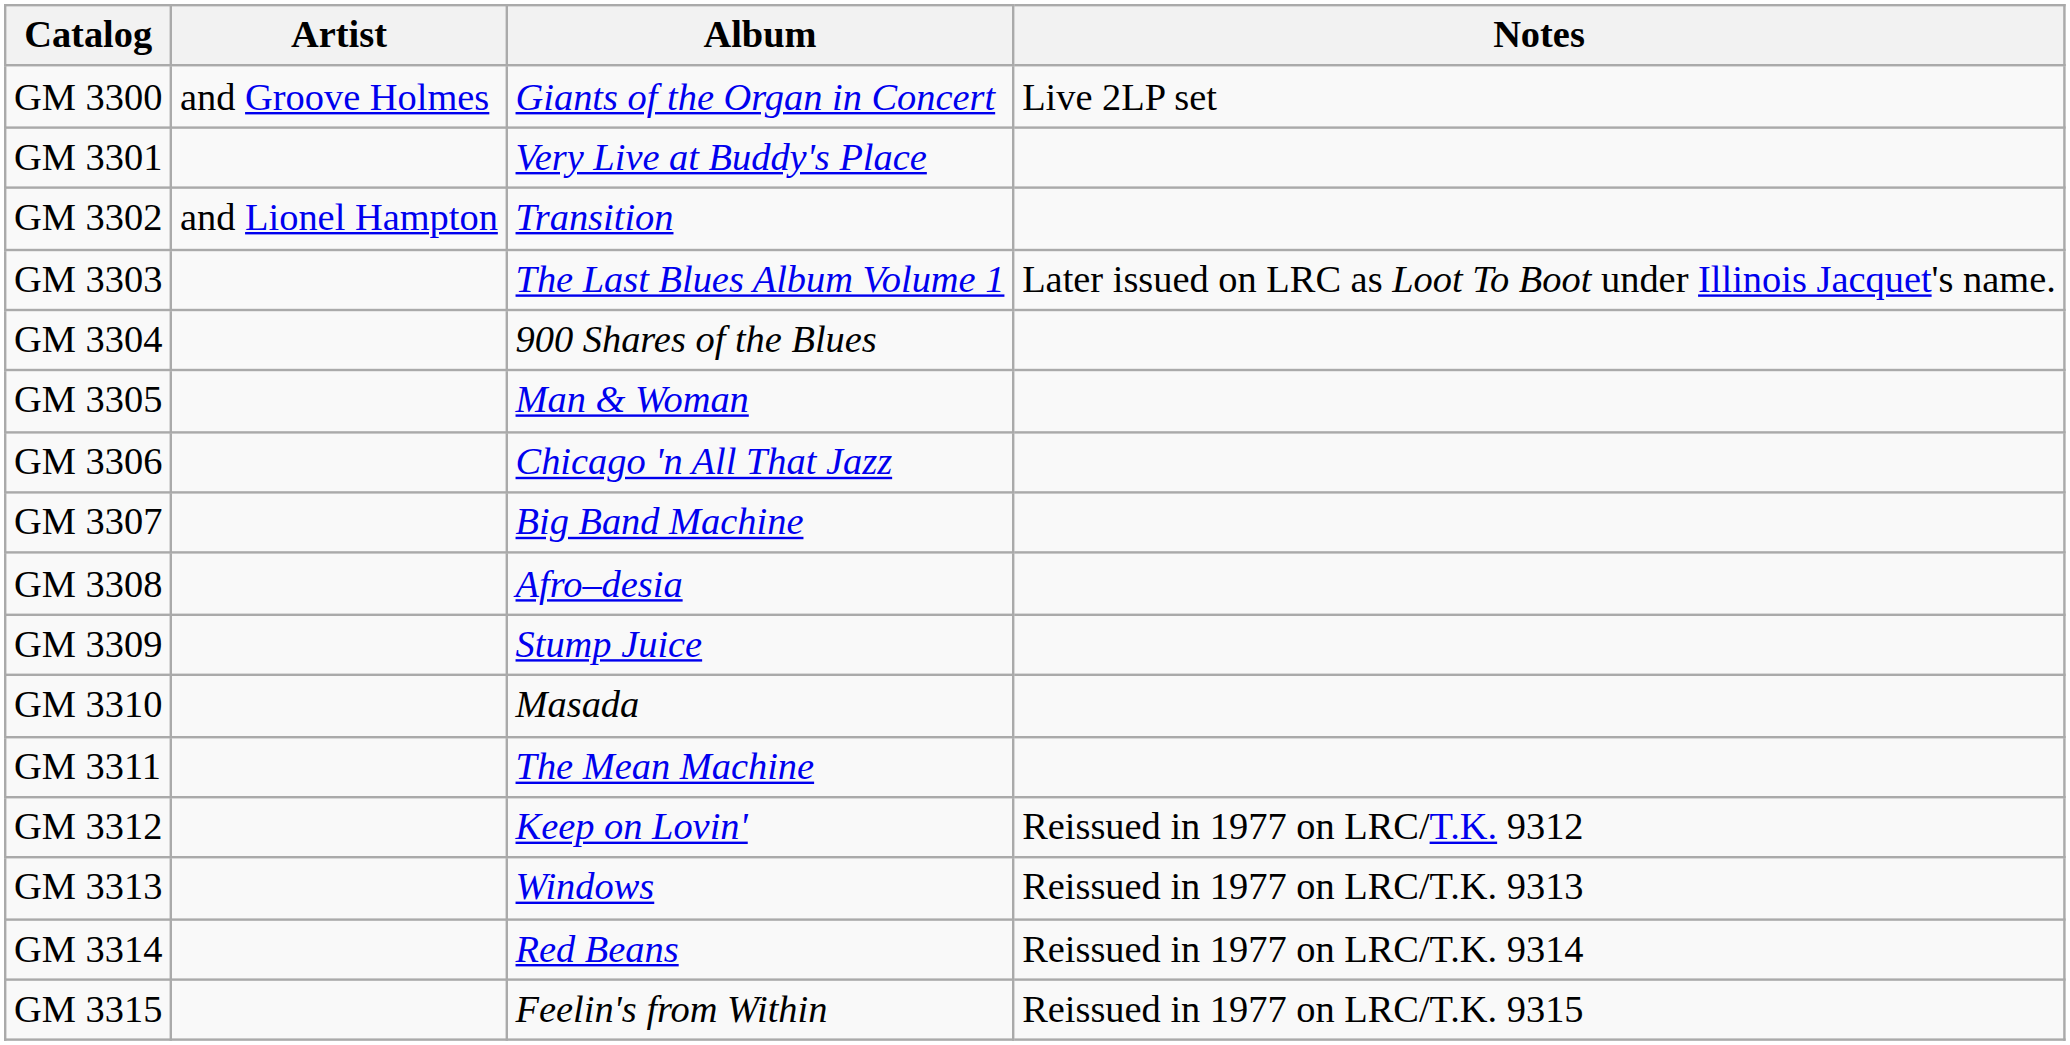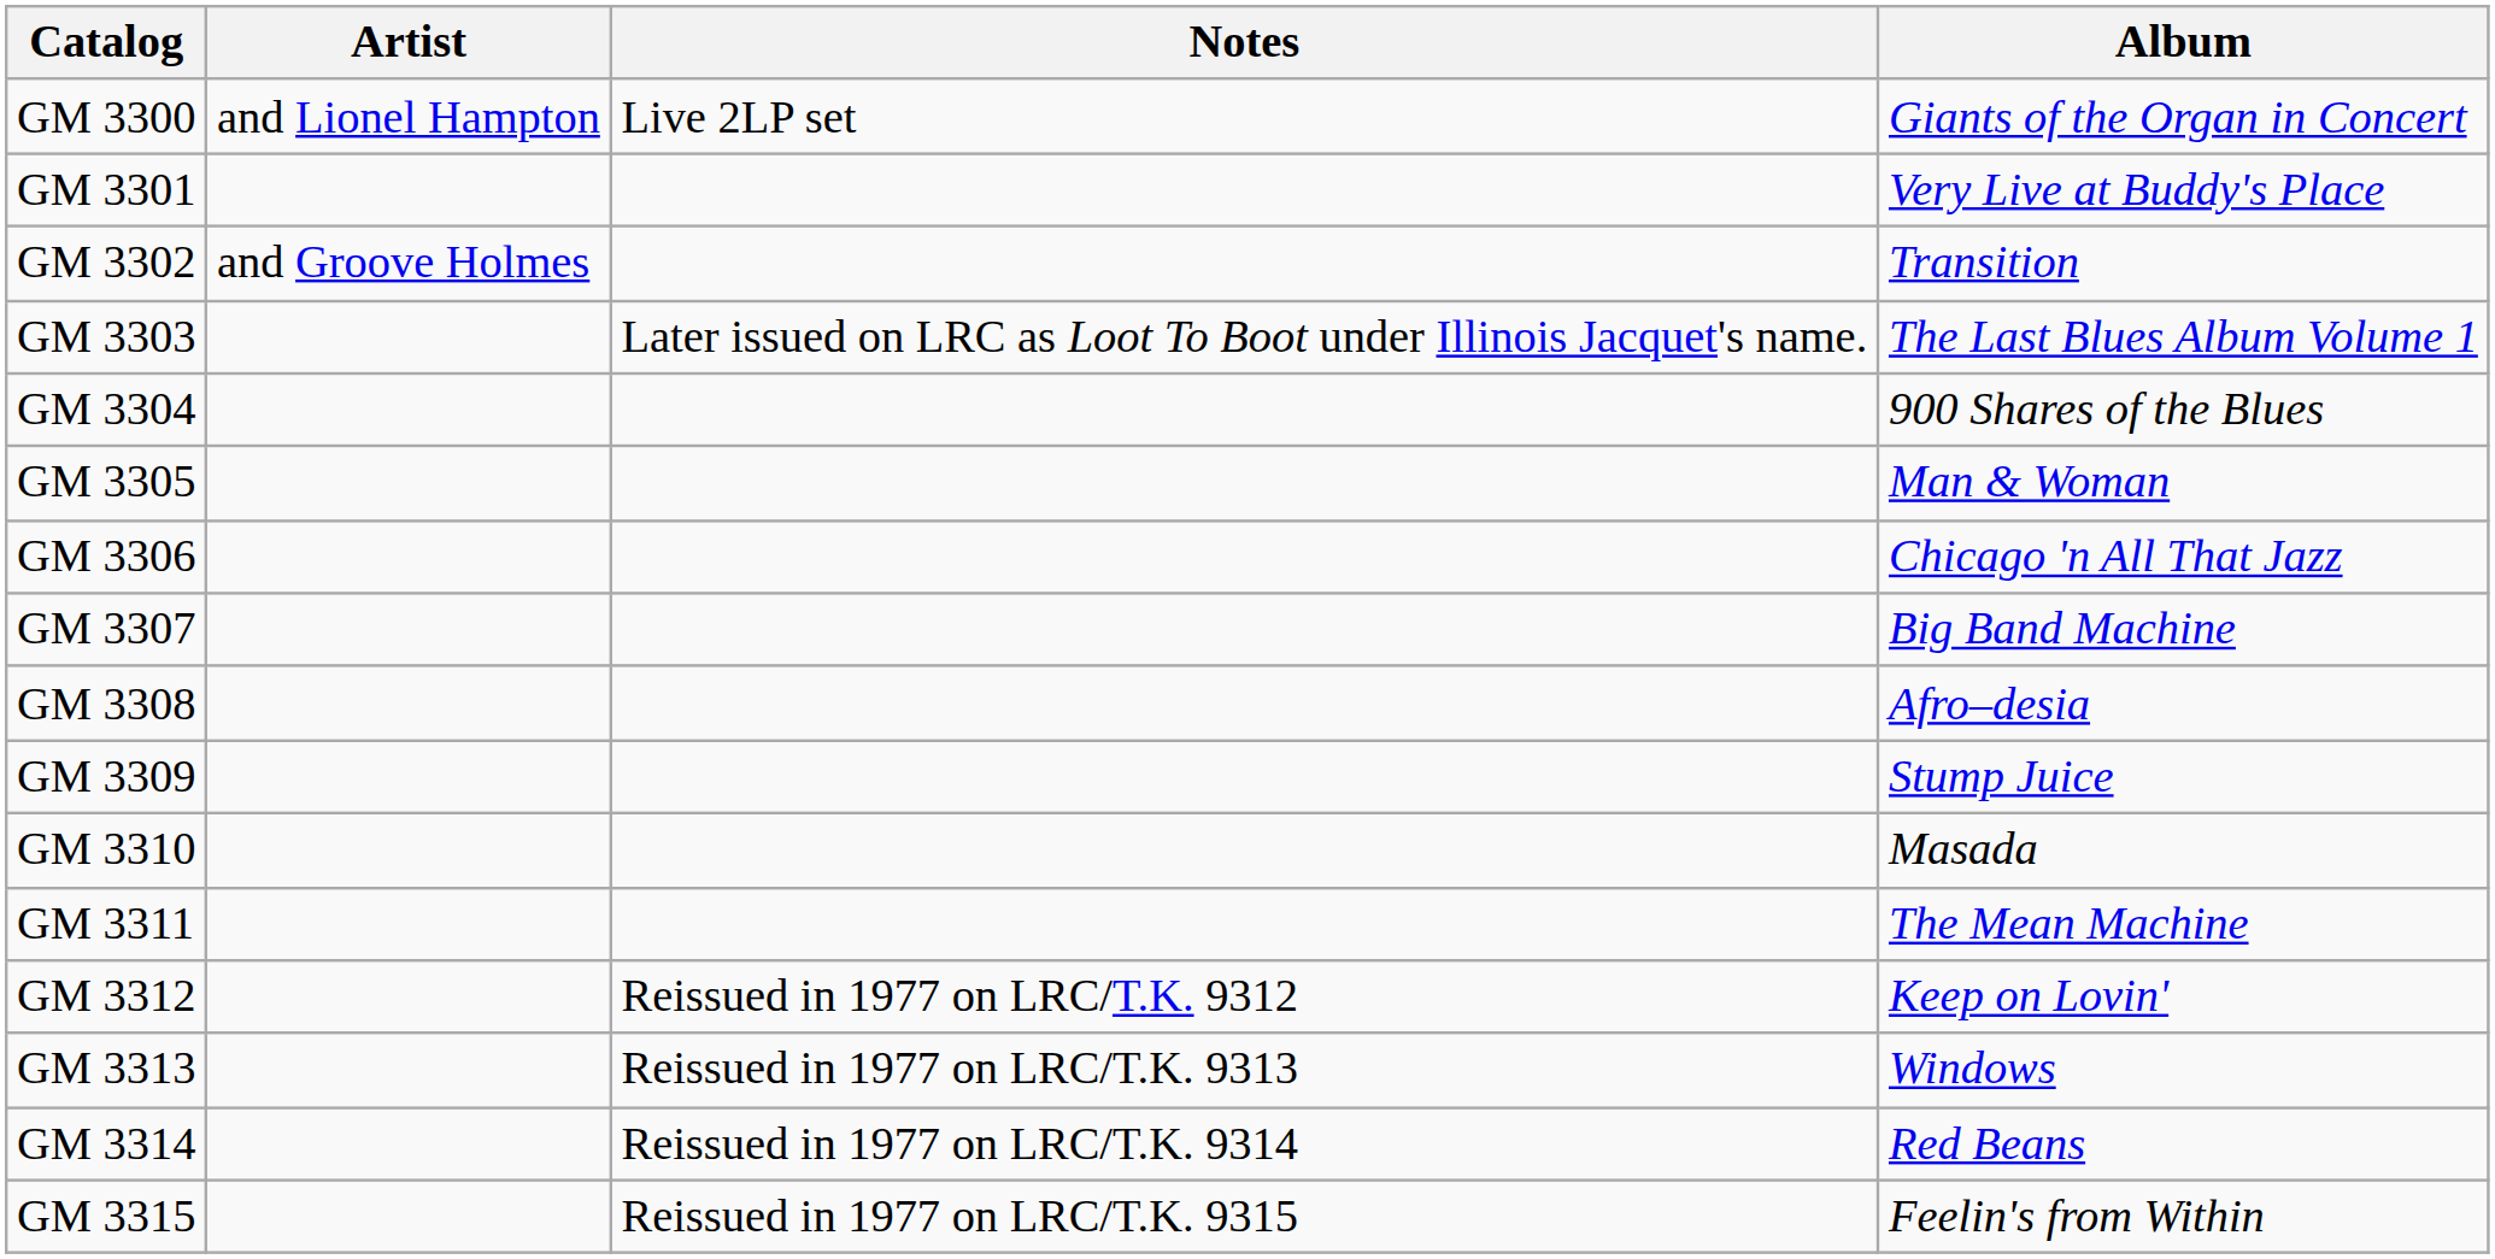columns swapped: Album <-> Notes
GM 3300 | Artist: and Groove Holmes -> and Lionel Hampton
GM 3302 | Artist: and Lionel Hampton -> and Groove Holmes
